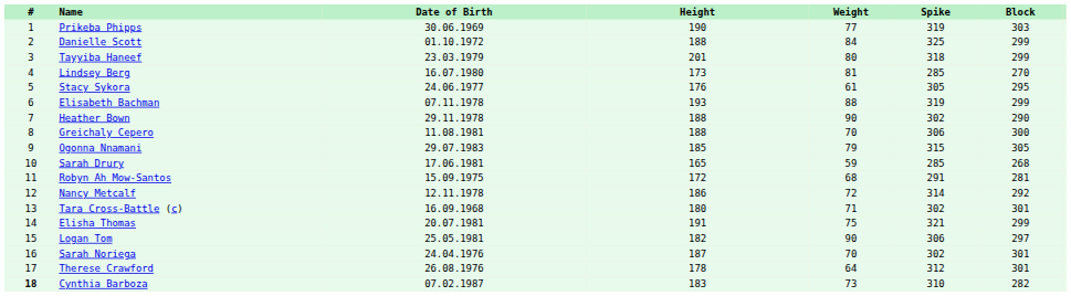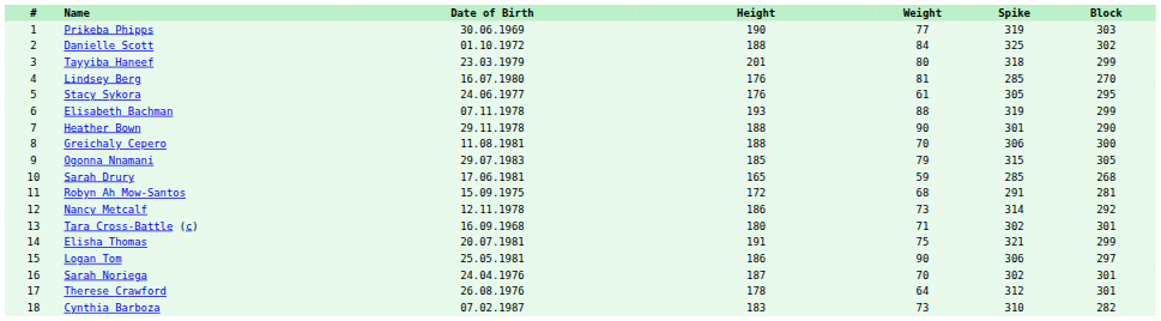Danielle Scott | Block: 299 -> 302
Lindsey Berg | Height: 173 -> 176
Heather Bown | Spike: 302 -> 301
Nancy Metcalf | Weight: 72 -> 73
Logan Tom | Height: 182 -> 186
Cynthia Barboza | #: bold -> normal
